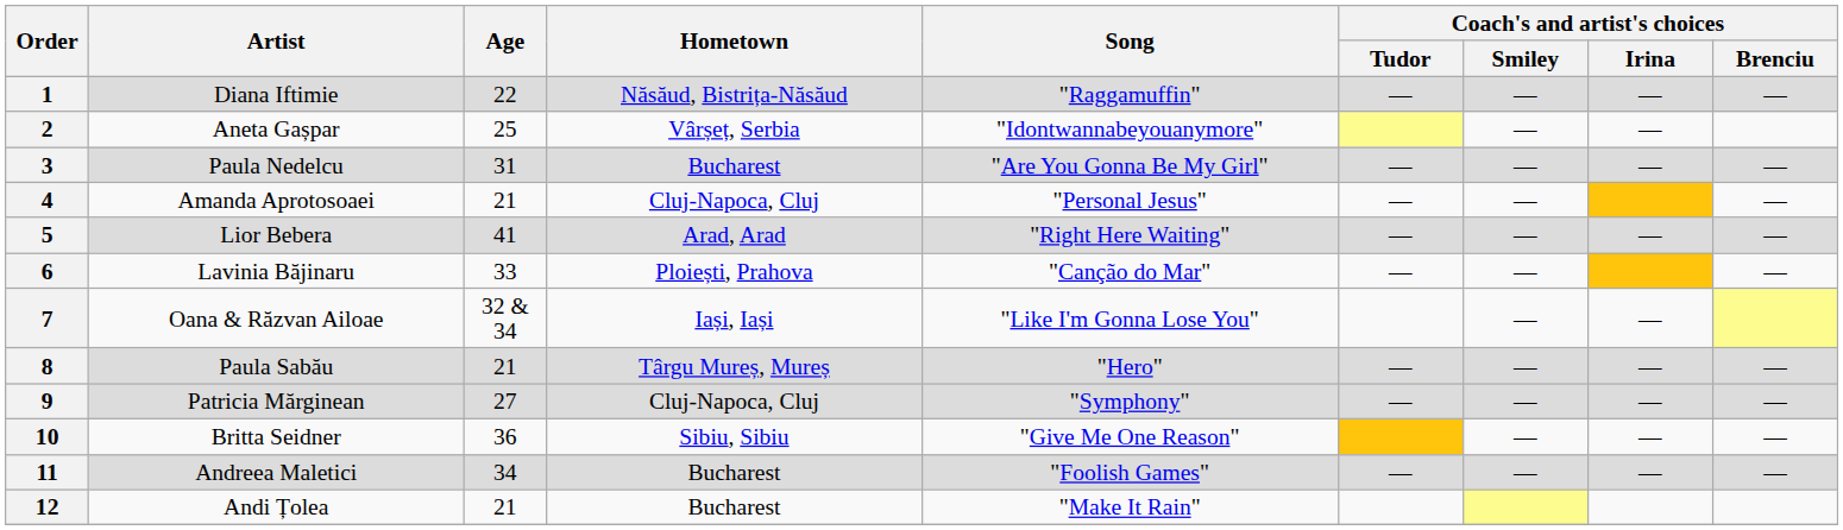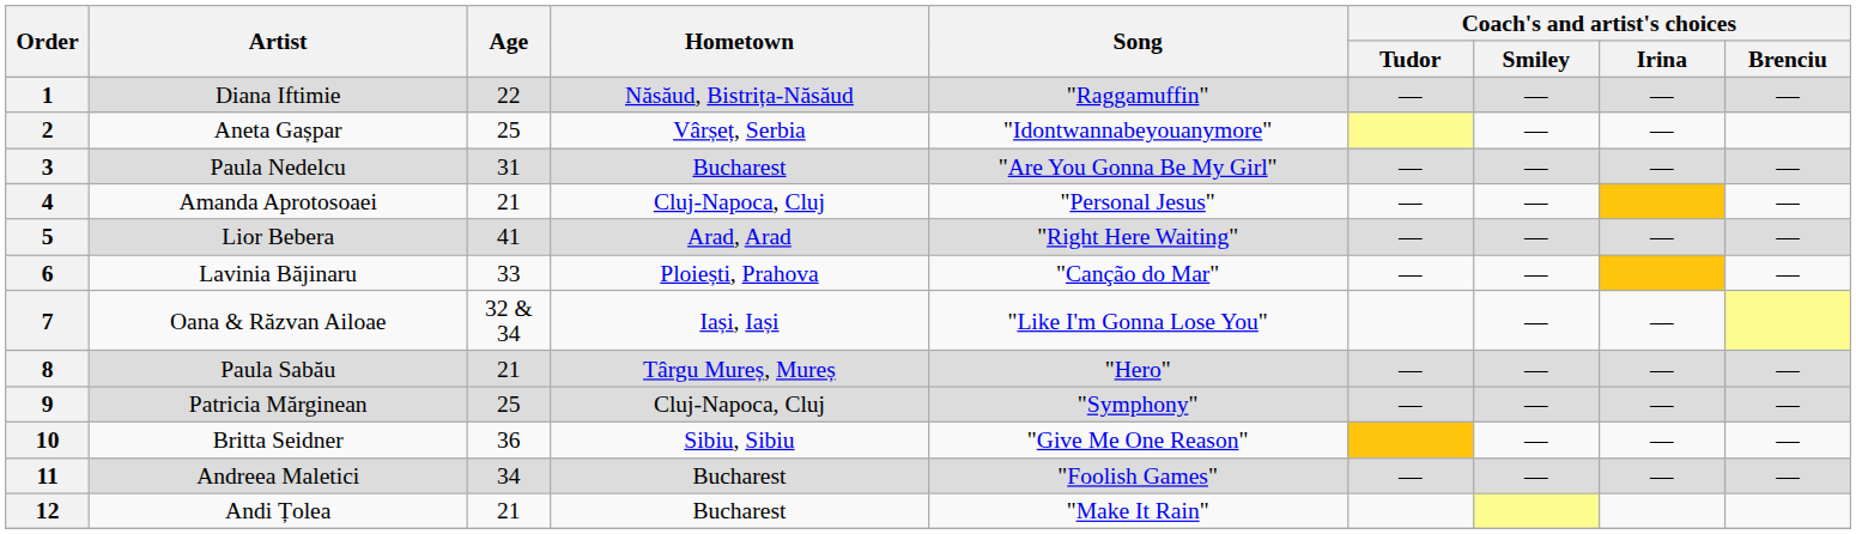9 | Age: 27 -> 25
